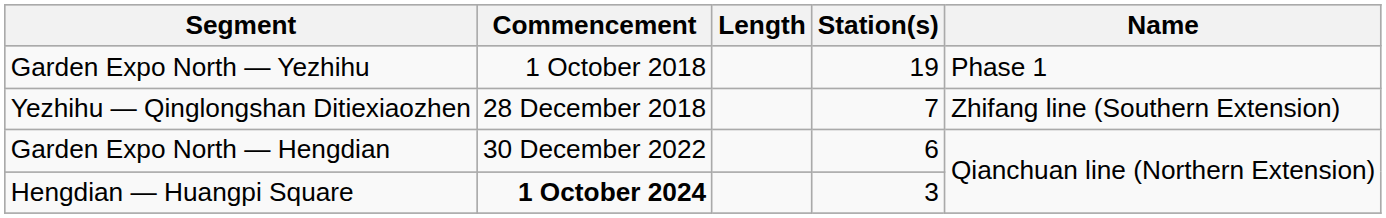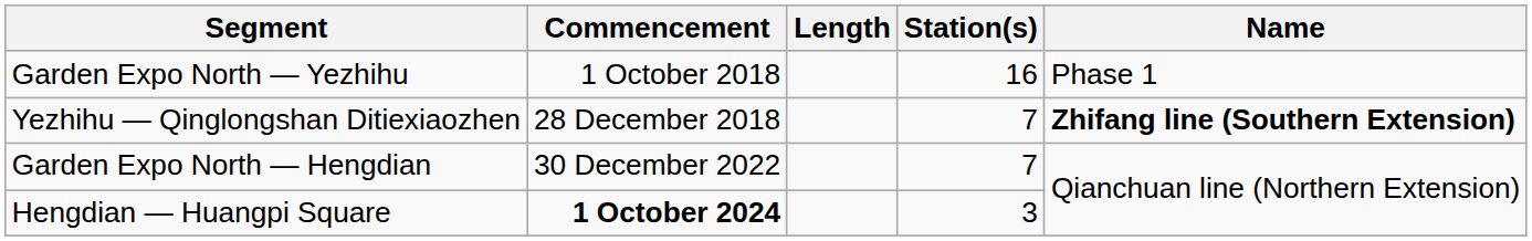Garden Expo North — Yezhihu | Station(s): 19 -> 16
Yezhihu — Qinglongshan Ditiexiaozhen | Name: normal -> bold
Garden Expo North — Hengdian | Station(s): 6 -> 7
